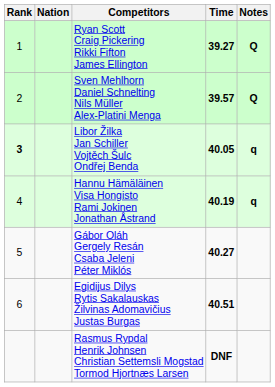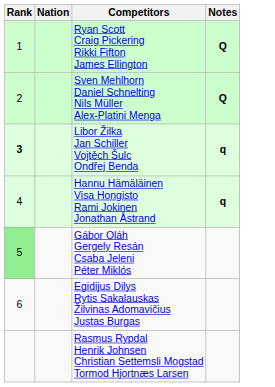- column: Time | 39.27 | 39.57 | 40.05 | 40.19 | 40.27 | 40.51 | DNF
Gábor Oláh Gergely Resán Csaba Jeleni Péter Miklós | Rank: no background -> lightgreen background
